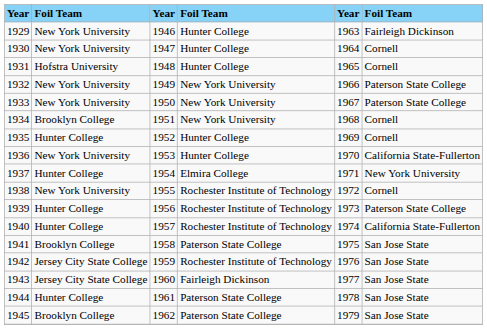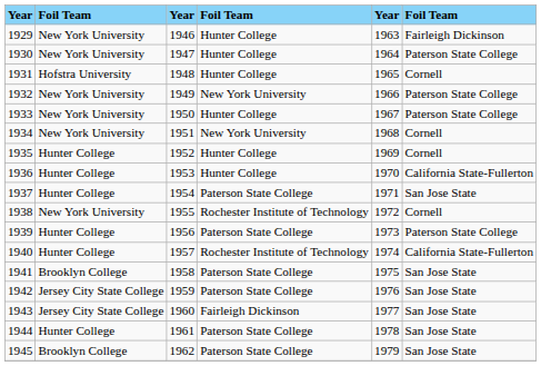1930 | column 6: Cornell -> Paterson State College
1933 | column 4: New York University -> Hunter College
1934 | column 2: Brooklyn College -> New York University
1936 | column 2: New York University -> Hunter College
1937 | column 4: Elmira College -> Paterson State College
1937 | column 6: New York University -> San Jose State
1939 | column 4: Rochester Institute of Technology -> Paterson State College
1942 | column 4: Rochester Institute of Technology -> Paterson State College
